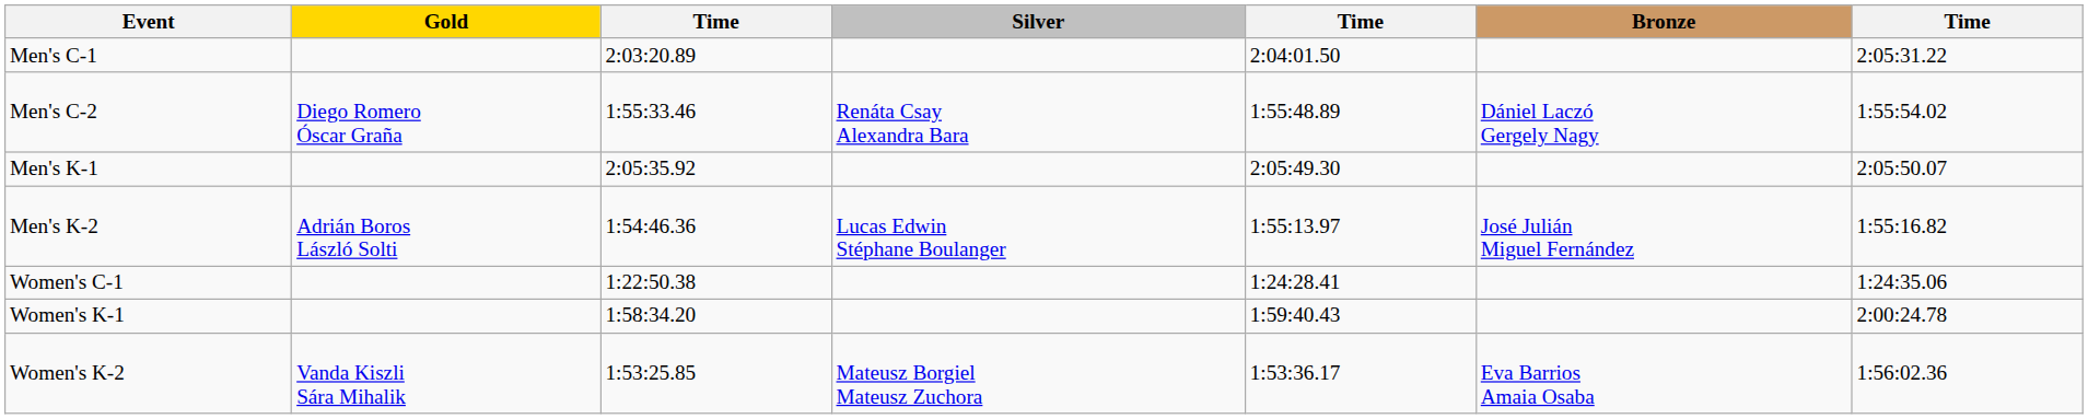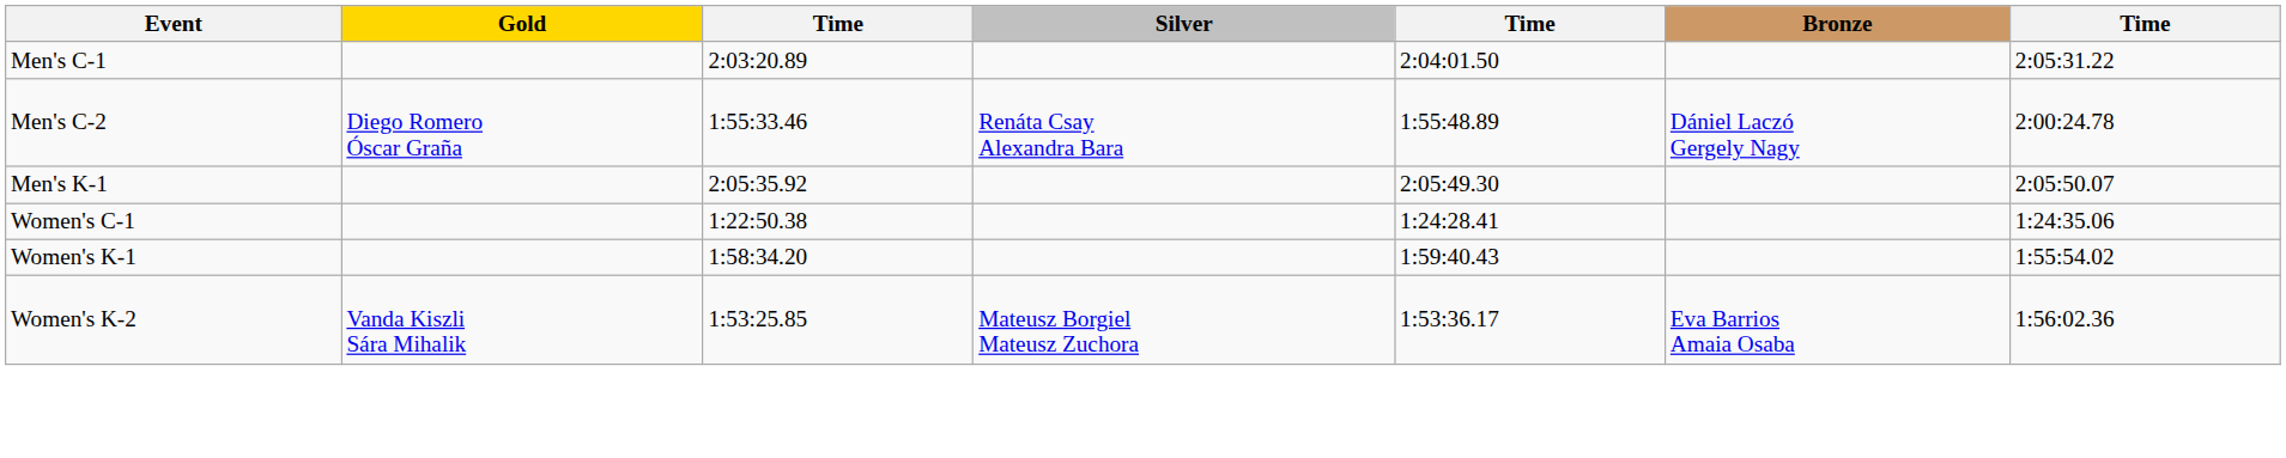Men's C-2 | column 7: 1:55:54.02 -> 2:00:24.78
- row: Men's K-2 | Adrián Boros László Solti | 1:54:46.36 | Lucas Edwin Stéphane Boulanger | 1:55:13.97 | José Julián Miguel Fernández | 1:55:16.82
Women's K-1 | column 7: 2:00:24.78 -> 1:55:54.02
